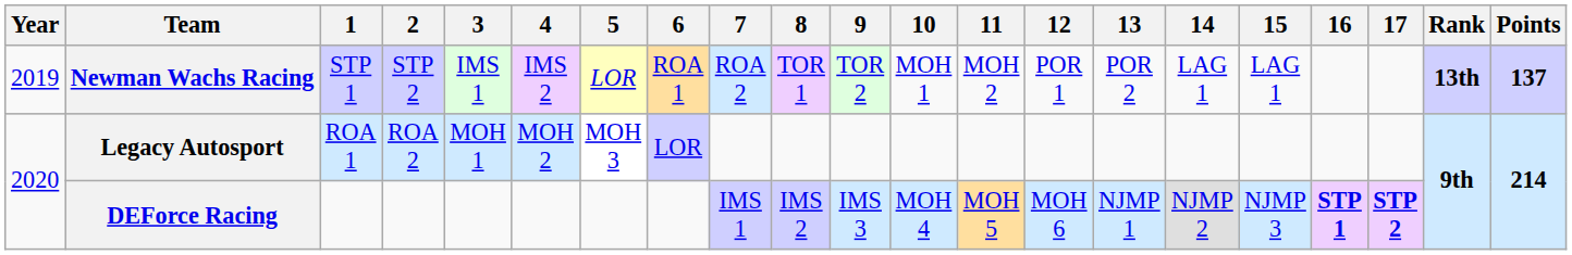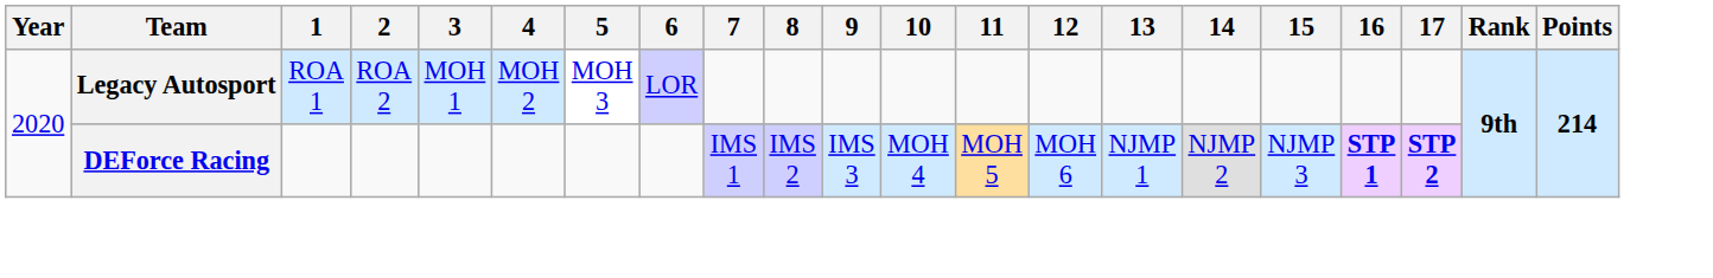- row: 2019 | Newman Wachs Racing | STP 1 | STP 2 | IMS 1 | IMS 2 | LOR | ROA 1 | ROA 2 | TOR 1 | TOR 2 | MOH 1 | MOH 2 | POR 1 | POR 2 | LAG 1 | LAG 1 | 13th | 137
